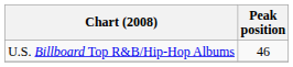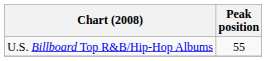U.S. Billboard Top R&B/Hip-Hop Albums | Peak position: 46 -> 55
